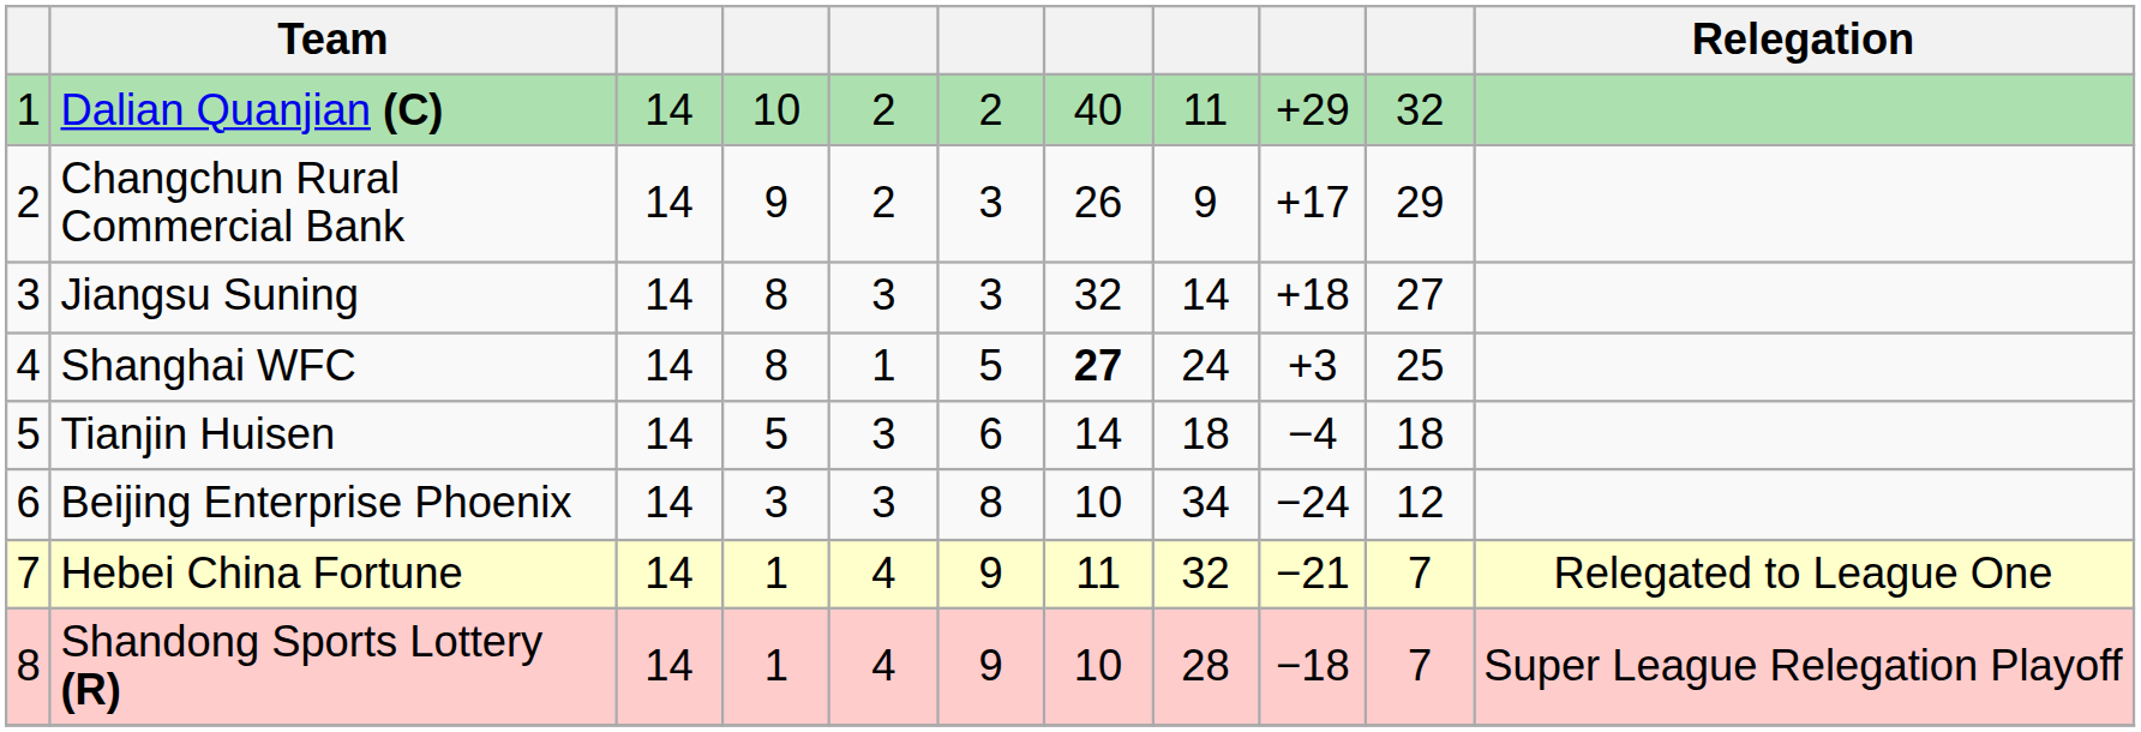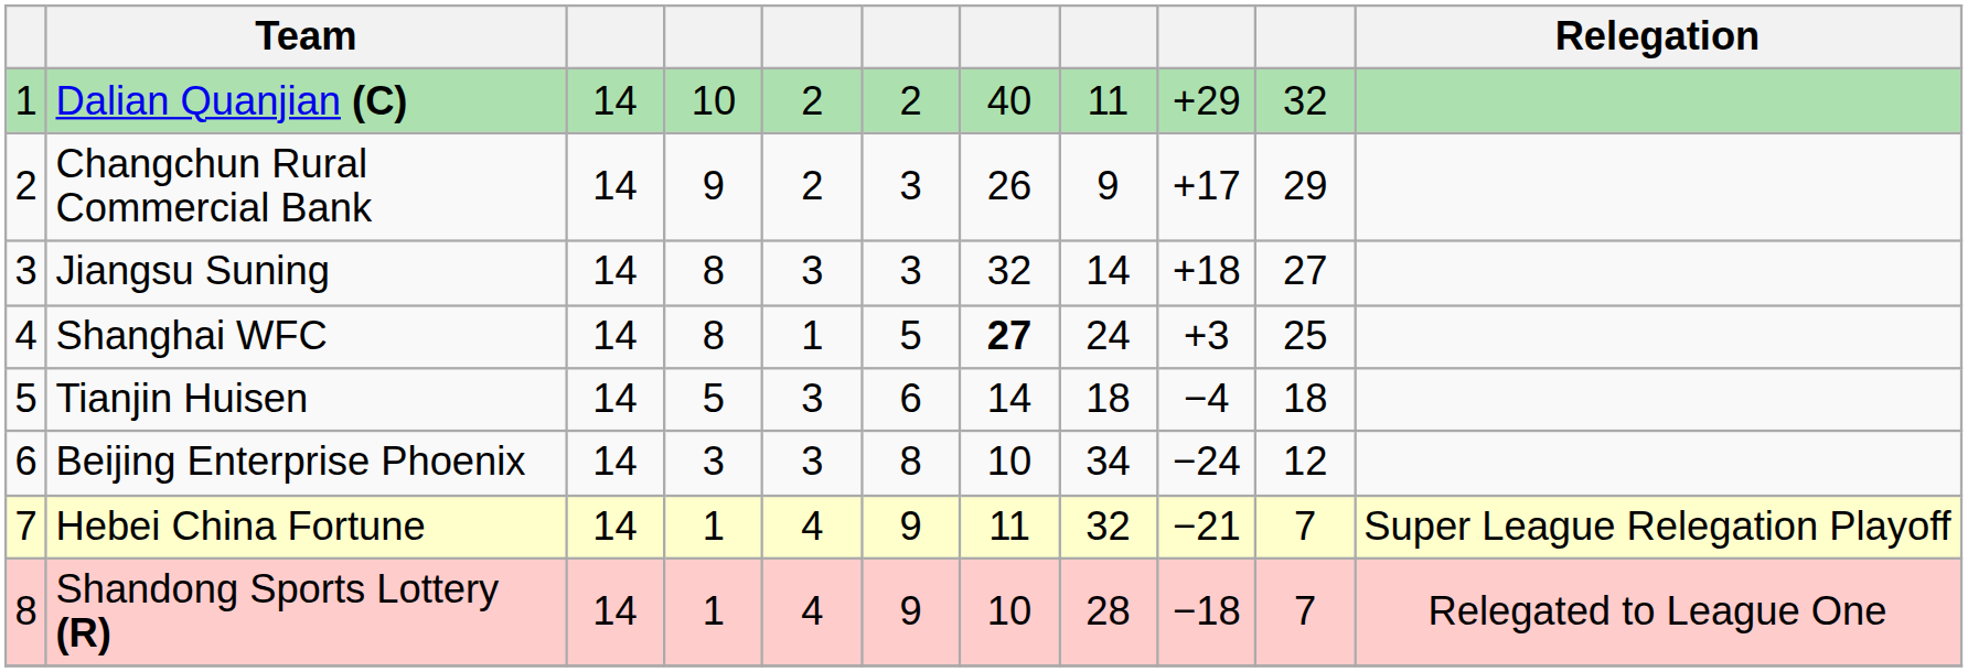Hebei China Fortune | Relegation: Relegated to League One -> Super League Relegation Playoff
Shandong Sports Lottery (R) | Relegation: Super League Relegation Playoff -> Relegated to League One
